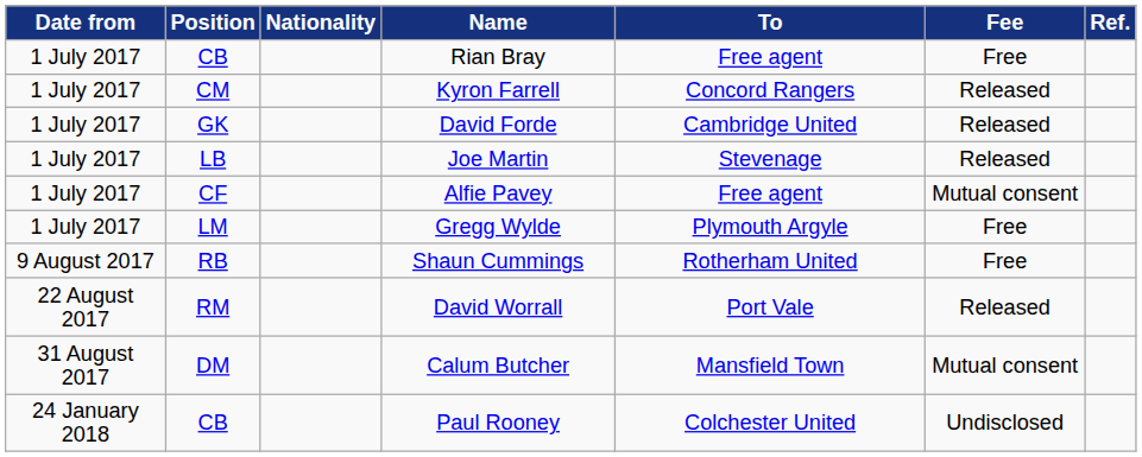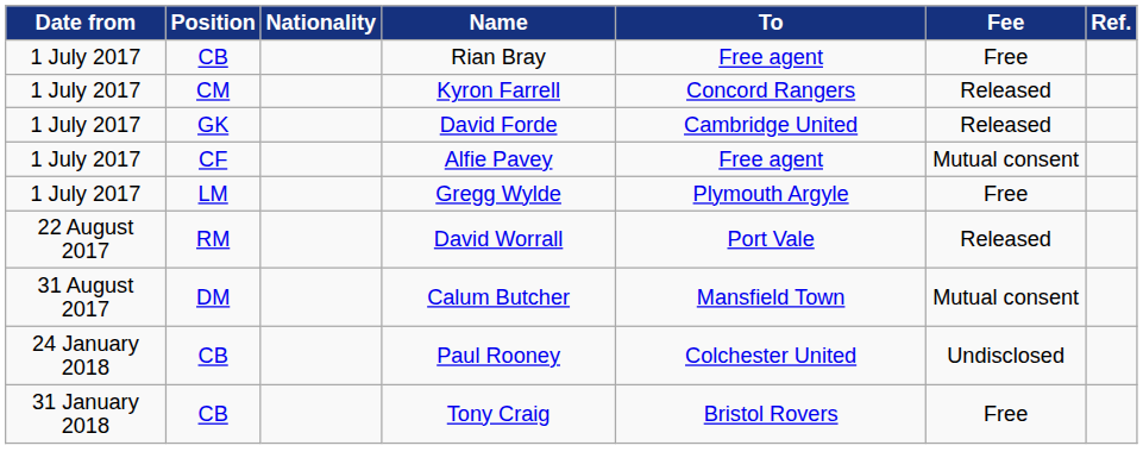- row: 1 July 2017 | LB | Joe Martin | Stevenage | Released
- row: 9 August 2017 | RB | Shaun Cummings | Rotherham United | Free
+ row: 31 January 2018 | CB | Tony Craig | Bristol Rovers | Free
